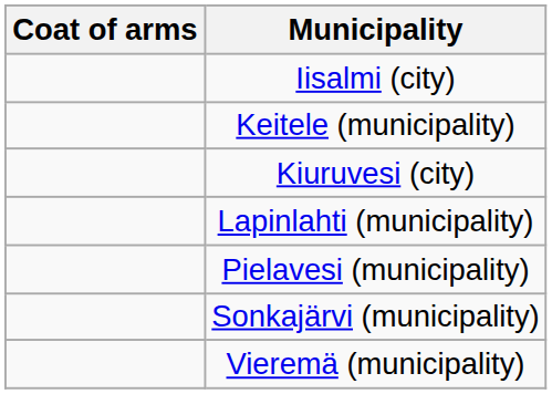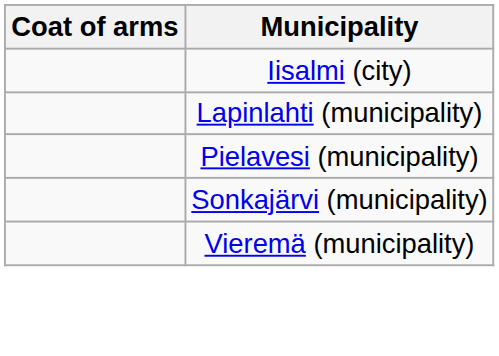- row: Keitele (municipality)
- row: Kiuruvesi (city)
